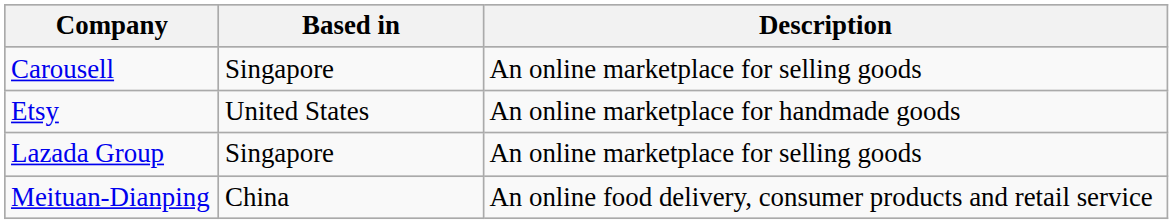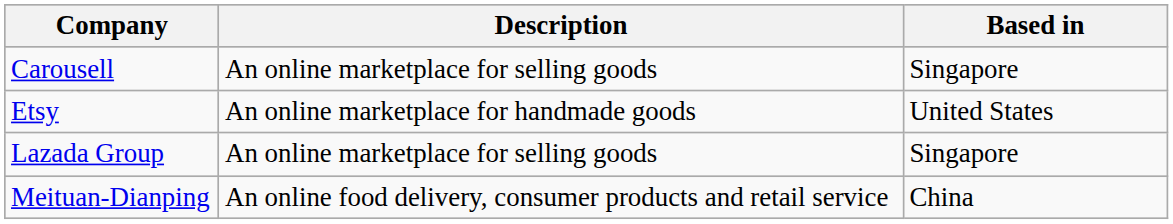columns swapped: Based in <-> Description
